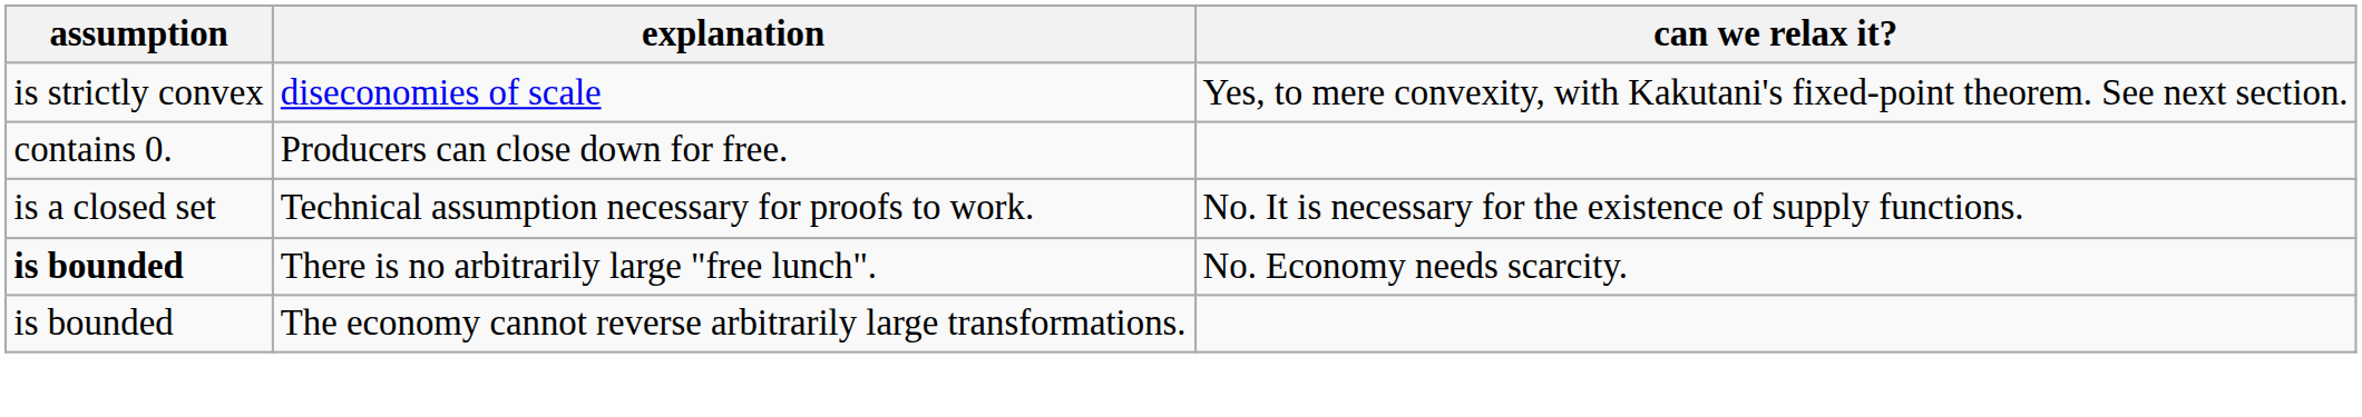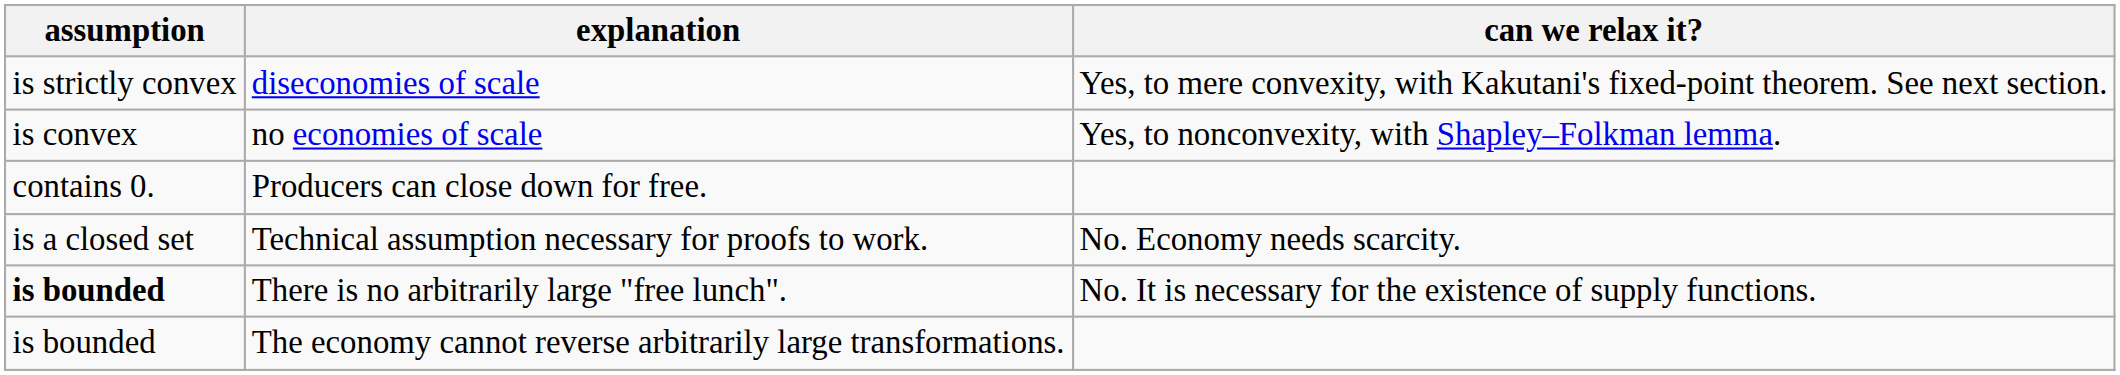+ row: is convex | no economies of scale | Yes, to nonconvexity, with Shapley–Folkman lemma.
Technical assumption necessary for proofs to work. | can we relax it?: No. It is necessary for the existence of supply functions. -> No. Economy needs scarcity.
There is no arbitrarily large "free lunch". | can we relax it?: No. Economy needs scarcity. -> No. It is necessary for the existence of supply functions.
